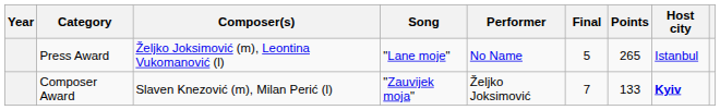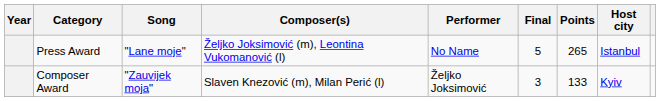columns swapped: Song <-> Composer(s)
Composer Award | Final: 7 -> 3
Composer Award | Host city: bold -> normal
